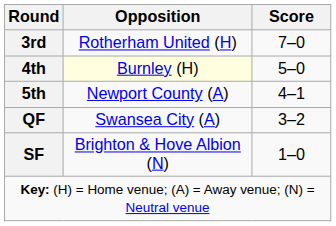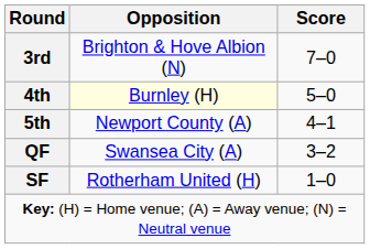3rd | Opposition: Rotherham United (H) -> Brighton & Hove Albion (N)
SF | Opposition: Brighton & Hove Albion (N) -> Rotherham United (H)
